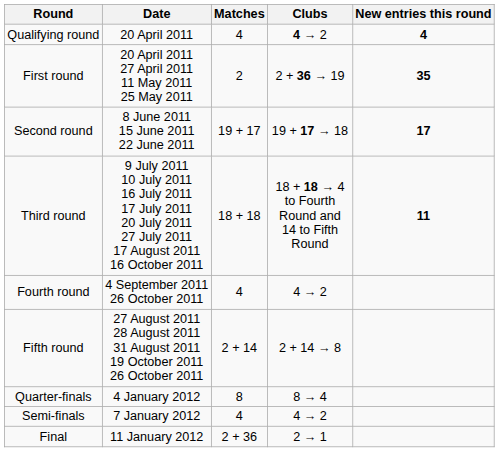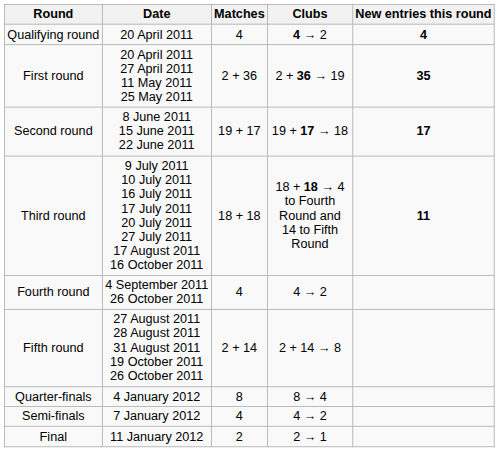First round | Matches: 2 -> 2 + 36
Final | Matches: 2 + 36 -> 2
